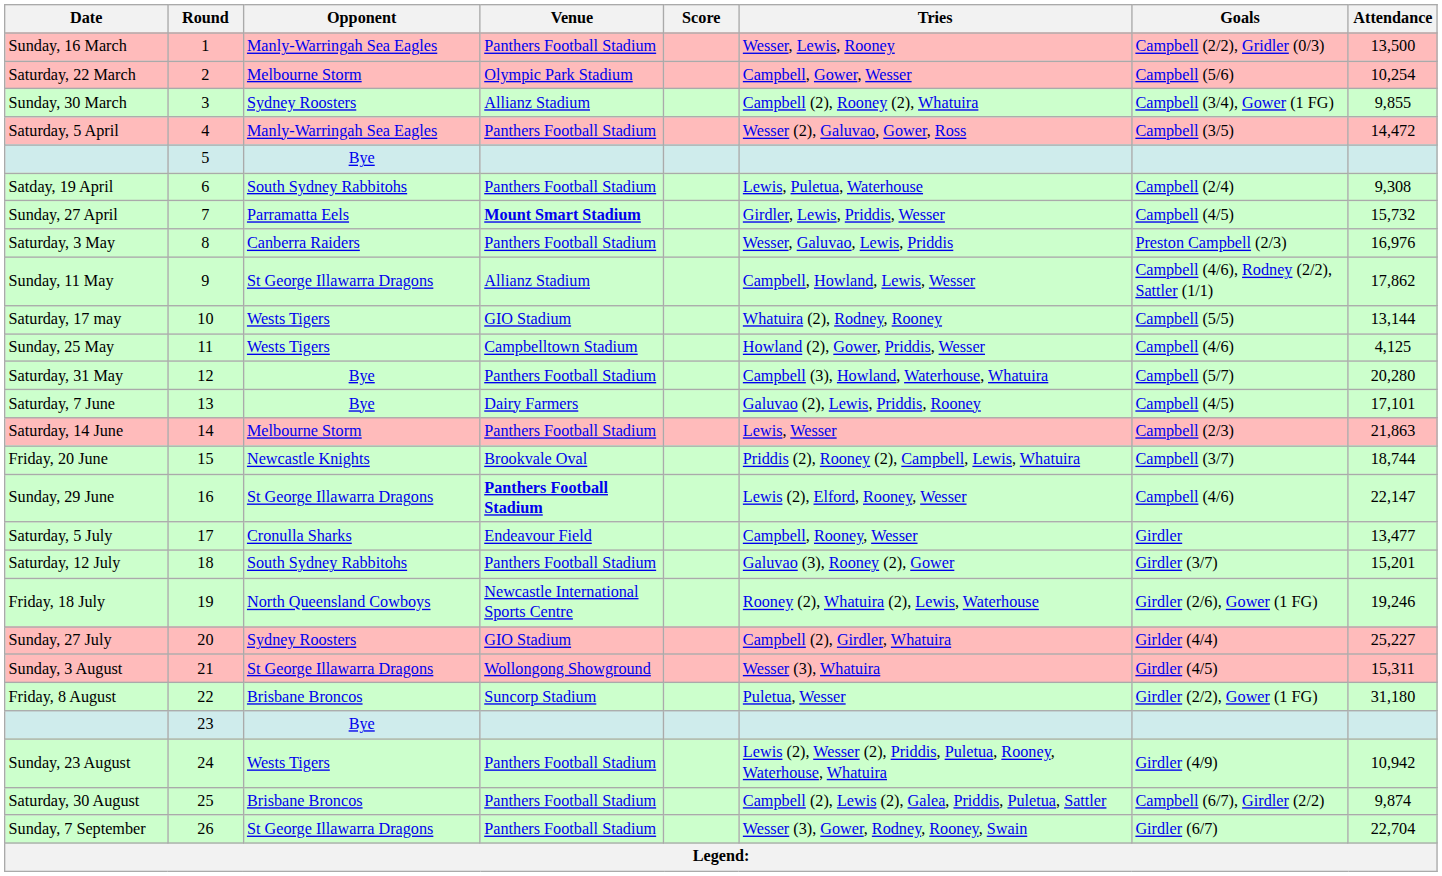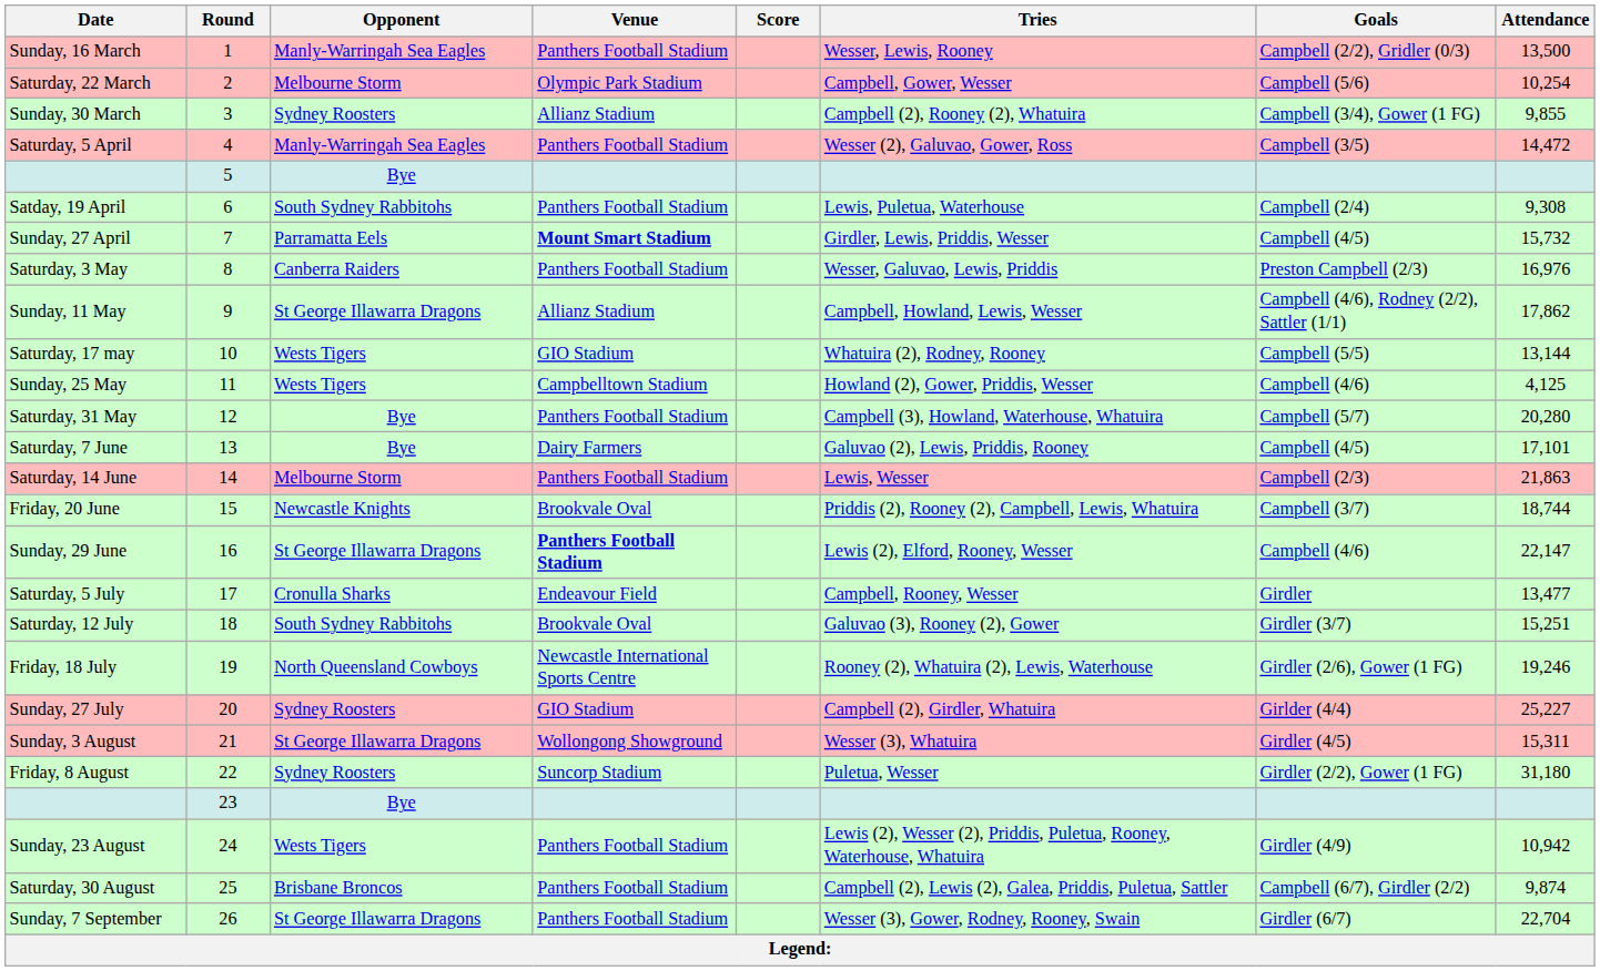Saturday, 12 July | Venue: Panthers Football Stadium -> Brookvale Oval
Saturday, 12 July | Attendance: 15,201 -> 15,251
Friday, 8 August | Opponent: Brisbane Broncos -> Sydney Roosters
